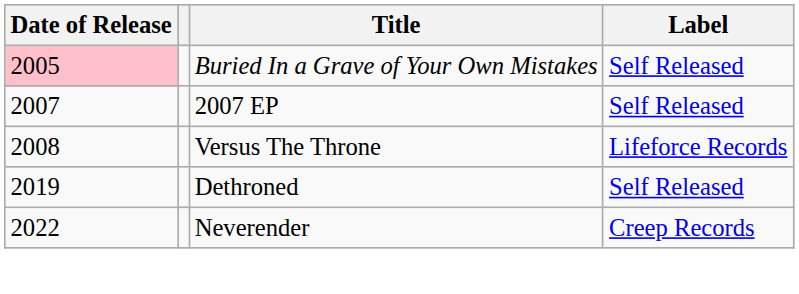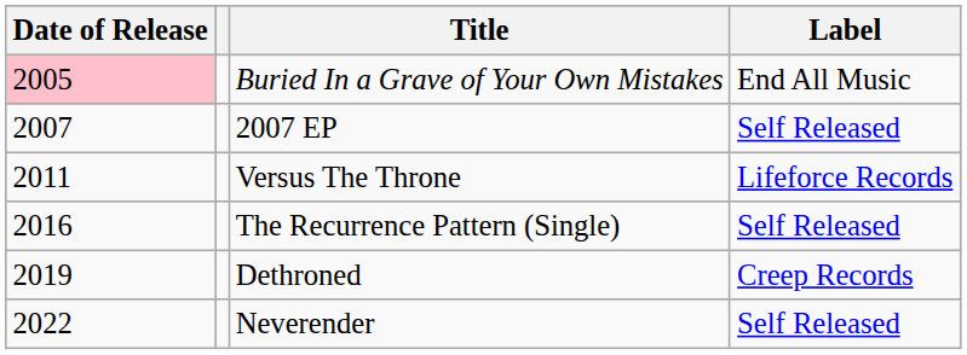Buried In a Grave of Your Own Mistakes | Label: Self Released -> End All Music
Versus The Throne | Date of Release: 2008 -> 2011
+ row: 2016 | The Recurrence Pattern (Single) | Self Released
Dethroned | Label: Self Released -> Creep Records
Neverender | Label: Creep Records -> Self Released
